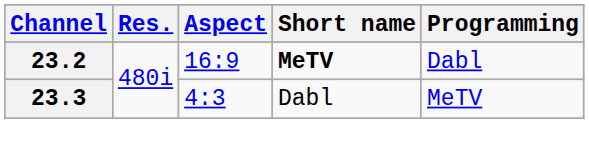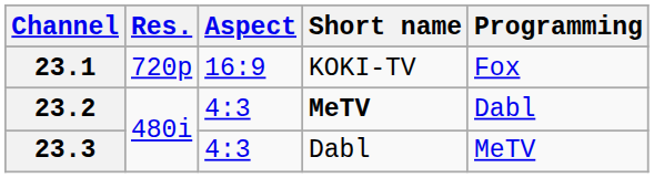+ row: 23.1 | 720p | 16:9 | KOKI-TV | Fox
23.2 | Aspect: 16:9 -> 4:3
